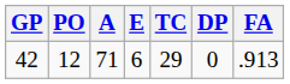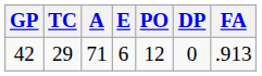columns swapped: PO <-> TC
